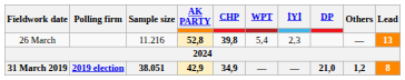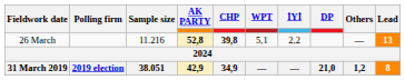26 March | WPT: 5,4 -> 5,1
26 March | İYİ: 2,3 -> 2,2
